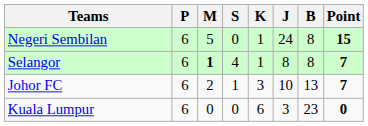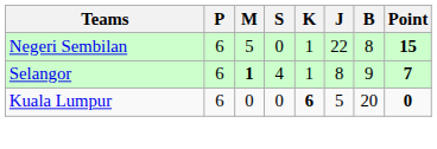Negeri Sembilan | J: 24 -> 22
Selangor | B: 8 -> 9
- row: Johor FC | 6 | 2 | 1 | 3 | 10 | 13 | 7
Kuala Lumpur | K: normal -> bold
Kuala Lumpur | J: 3 -> 5
Kuala Lumpur | B: 23 -> 20
